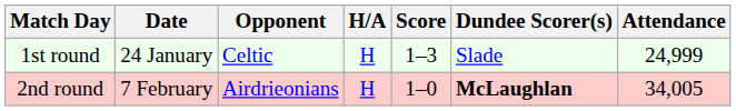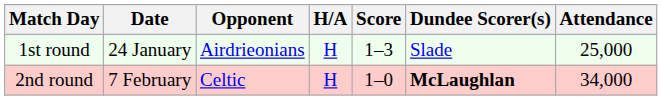1st round | Opponent: Celtic -> Airdrieonians
1st round | Attendance: 24,999 -> 25,000
2nd round | Opponent: Airdrieonians -> Celtic
2nd round | Attendance: 34,005 -> 34,000
